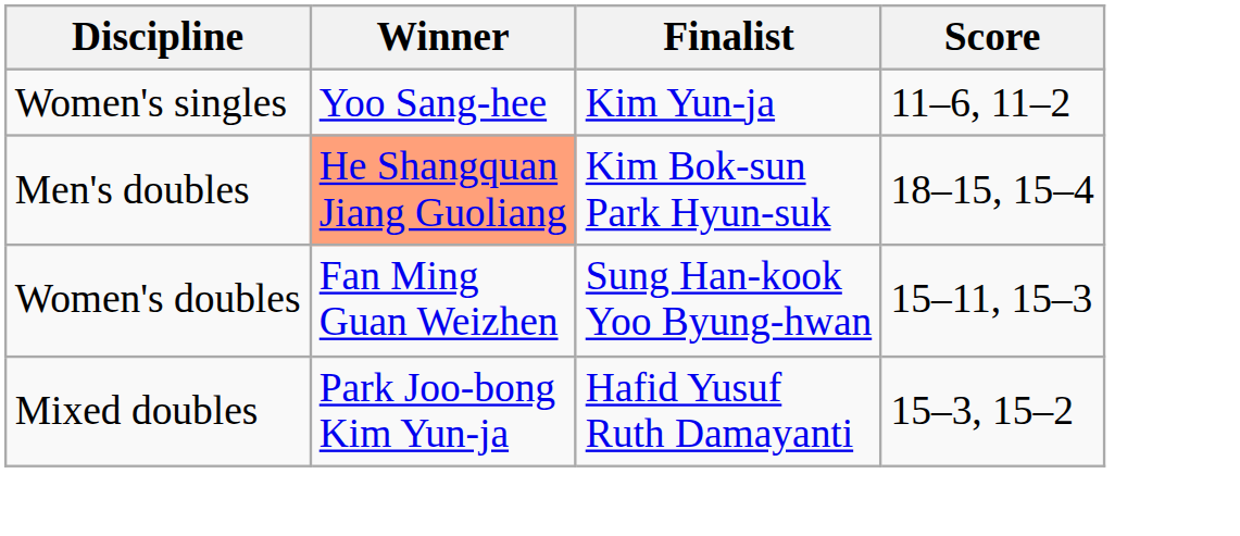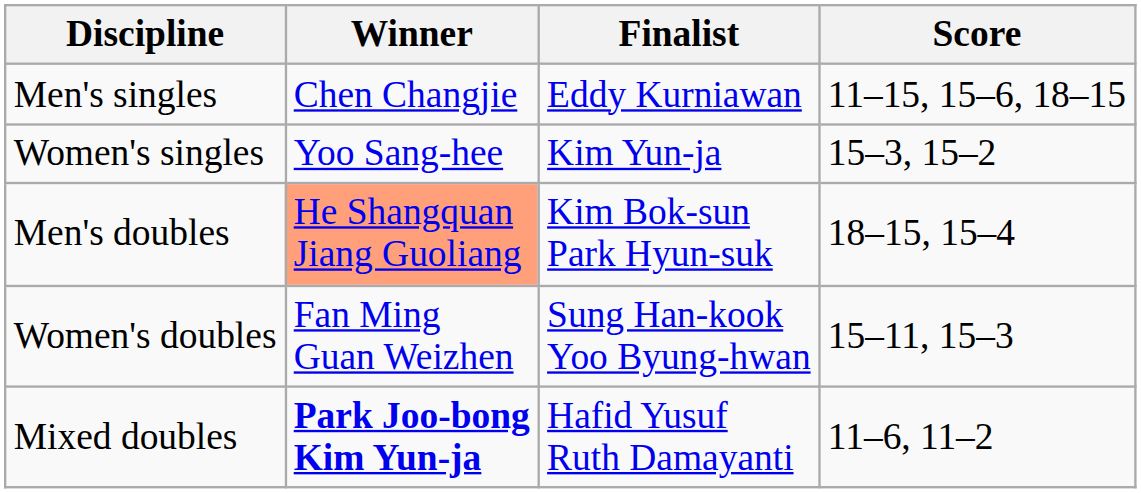+ row: Men's singles | Chen Changjie | Eddy Kurniawan | 11–15, 15–6, 18–15
Women's singles | Score: 11–6, 11–2 -> 15–3, 15–2
Mixed doubles | Winner: normal -> bold
Mixed doubles | Score: 15–3, 15–2 -> 11–6, 11–2
